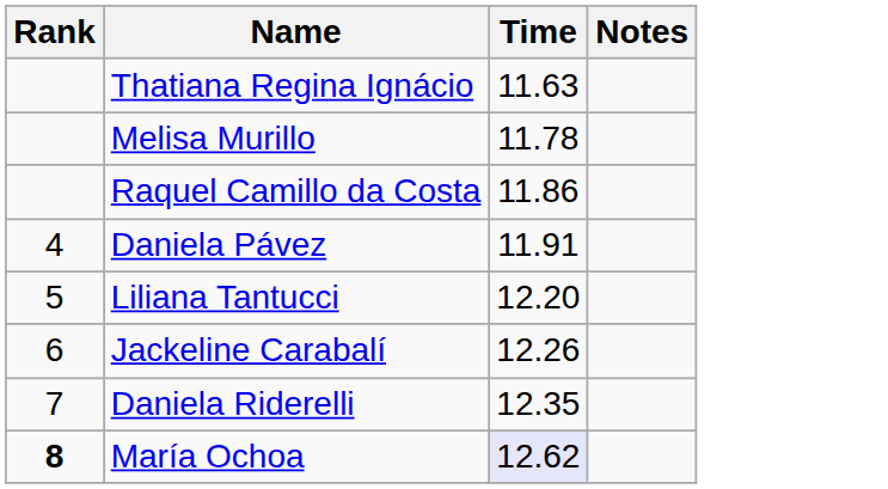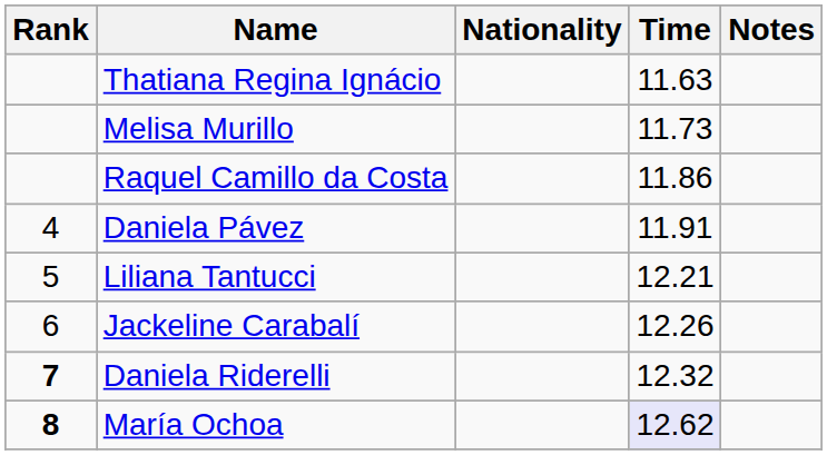+ column: Nationality
Melisa Murillo | Time: 11.78 -> 11.73
Liliana Tantucci | Time: 12.20 -> 12.21
Daniela Riderelli | Rank: normal -> bold
Daniela Riderelli | Time: 12.35 -> 12.32
